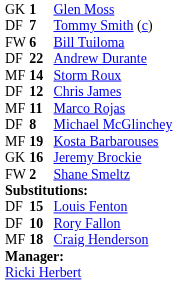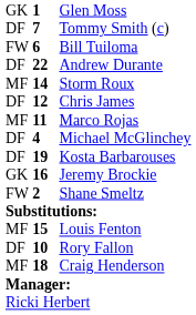Michael McGlinchey | column 2: 8 -> 4
Kosta Barbarouses | column 1: MF -> DF
Louis Fenton | column 1: DF -> MF
